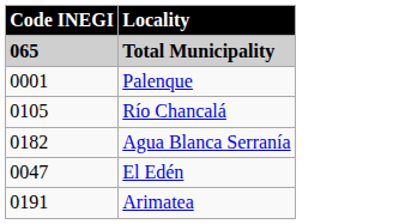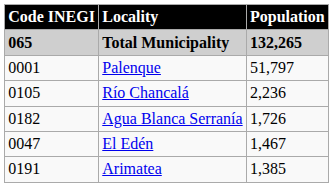+ column: Population | 132,265 | 51,797 | 2,236 | 1,726 | 1,467 | 1,385
